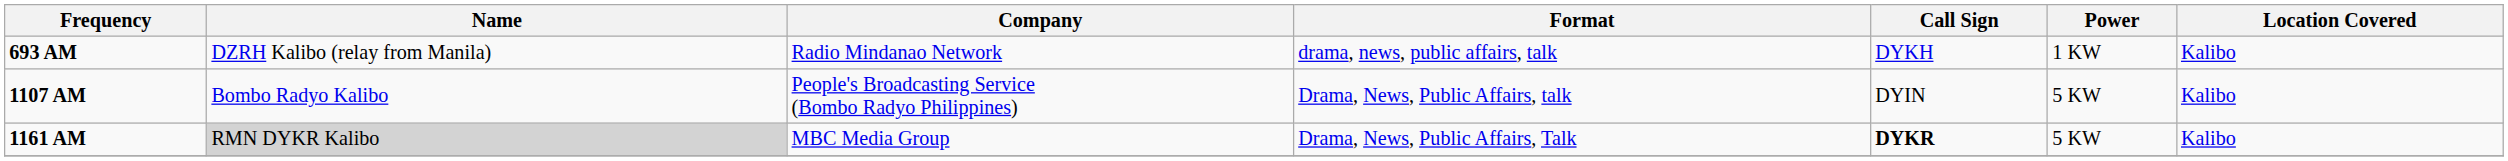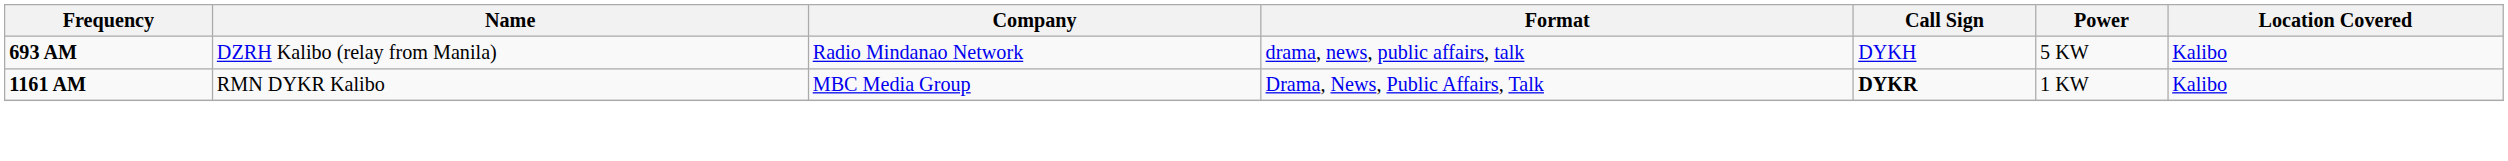693 AM | Power: 1 KW -> 5 KW
- row: 1107 AM | Bombo Radyo Kalibo | People's Broadcasting Service (Bombo Radyo Philippines) | Drama, News, Public Affairs, talk | DYIN | 5 KW | Kalibo
1161 AM | Name: lightgrey background -> no background
1161 AM | Power: 5 KW -> 1 KW
